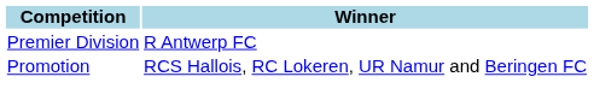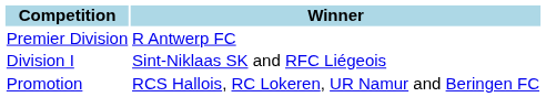+ row: Division I | Sint-Niklaas SK and RFC Liégeois
